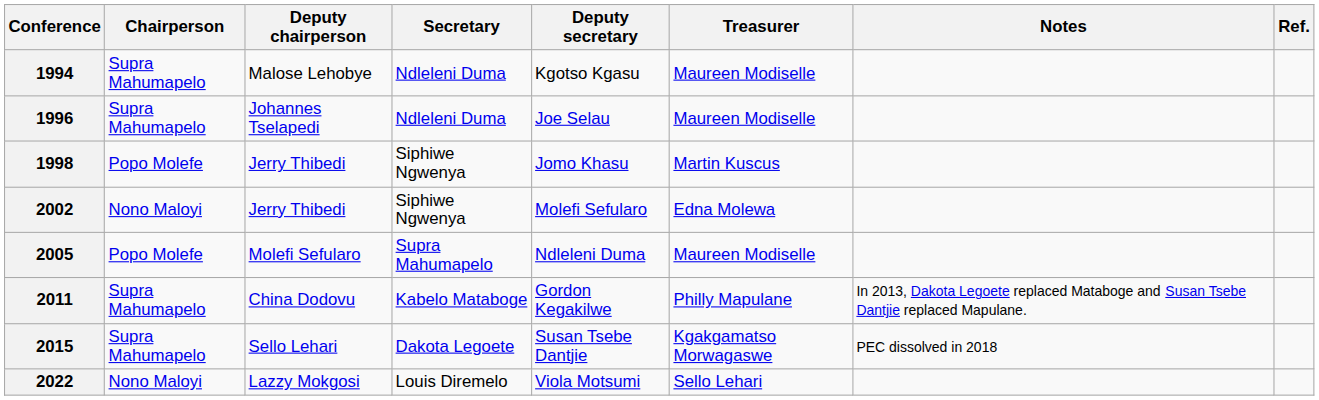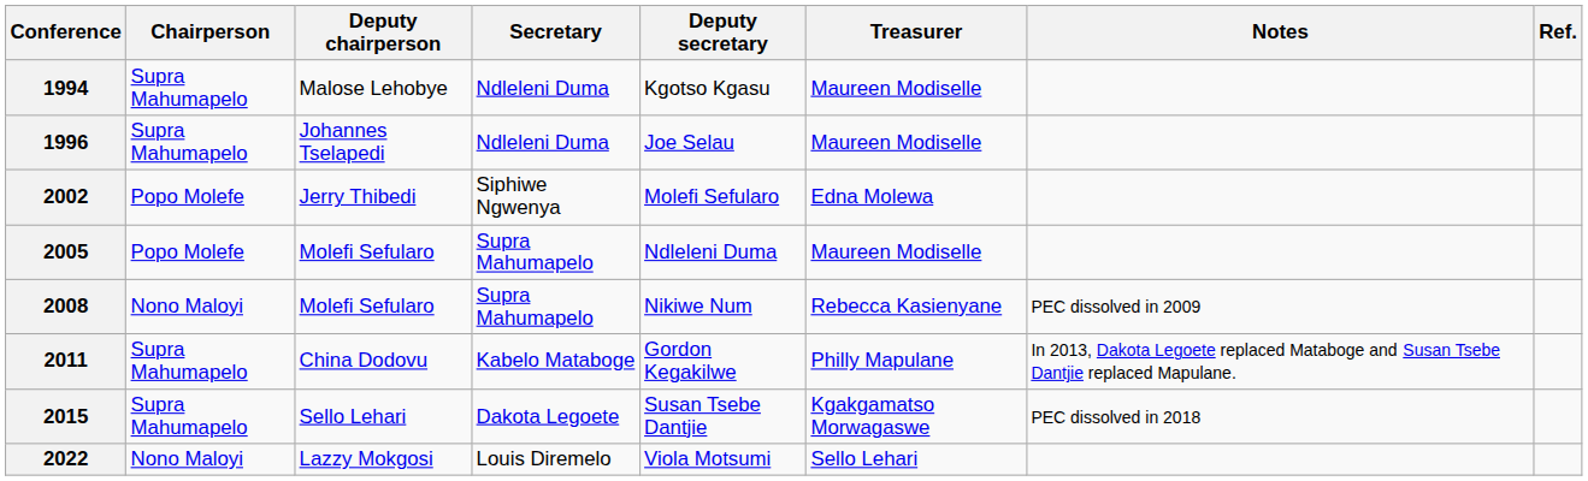- row: 1998 | Popo Molefe | Jerry Thibedi | Siphiwe Ngwenya | Jomo Khasu | Martin Kuscus
2002 | Chairperson: Nono Maloyi -> Popo Molefe
+ row: 2008 | Nono Maloyi | Molefi Sefularo | Supra Mahumapelo | Nikiwe Num | Rebecca Kasienyane | PEC dissolved in 2009
